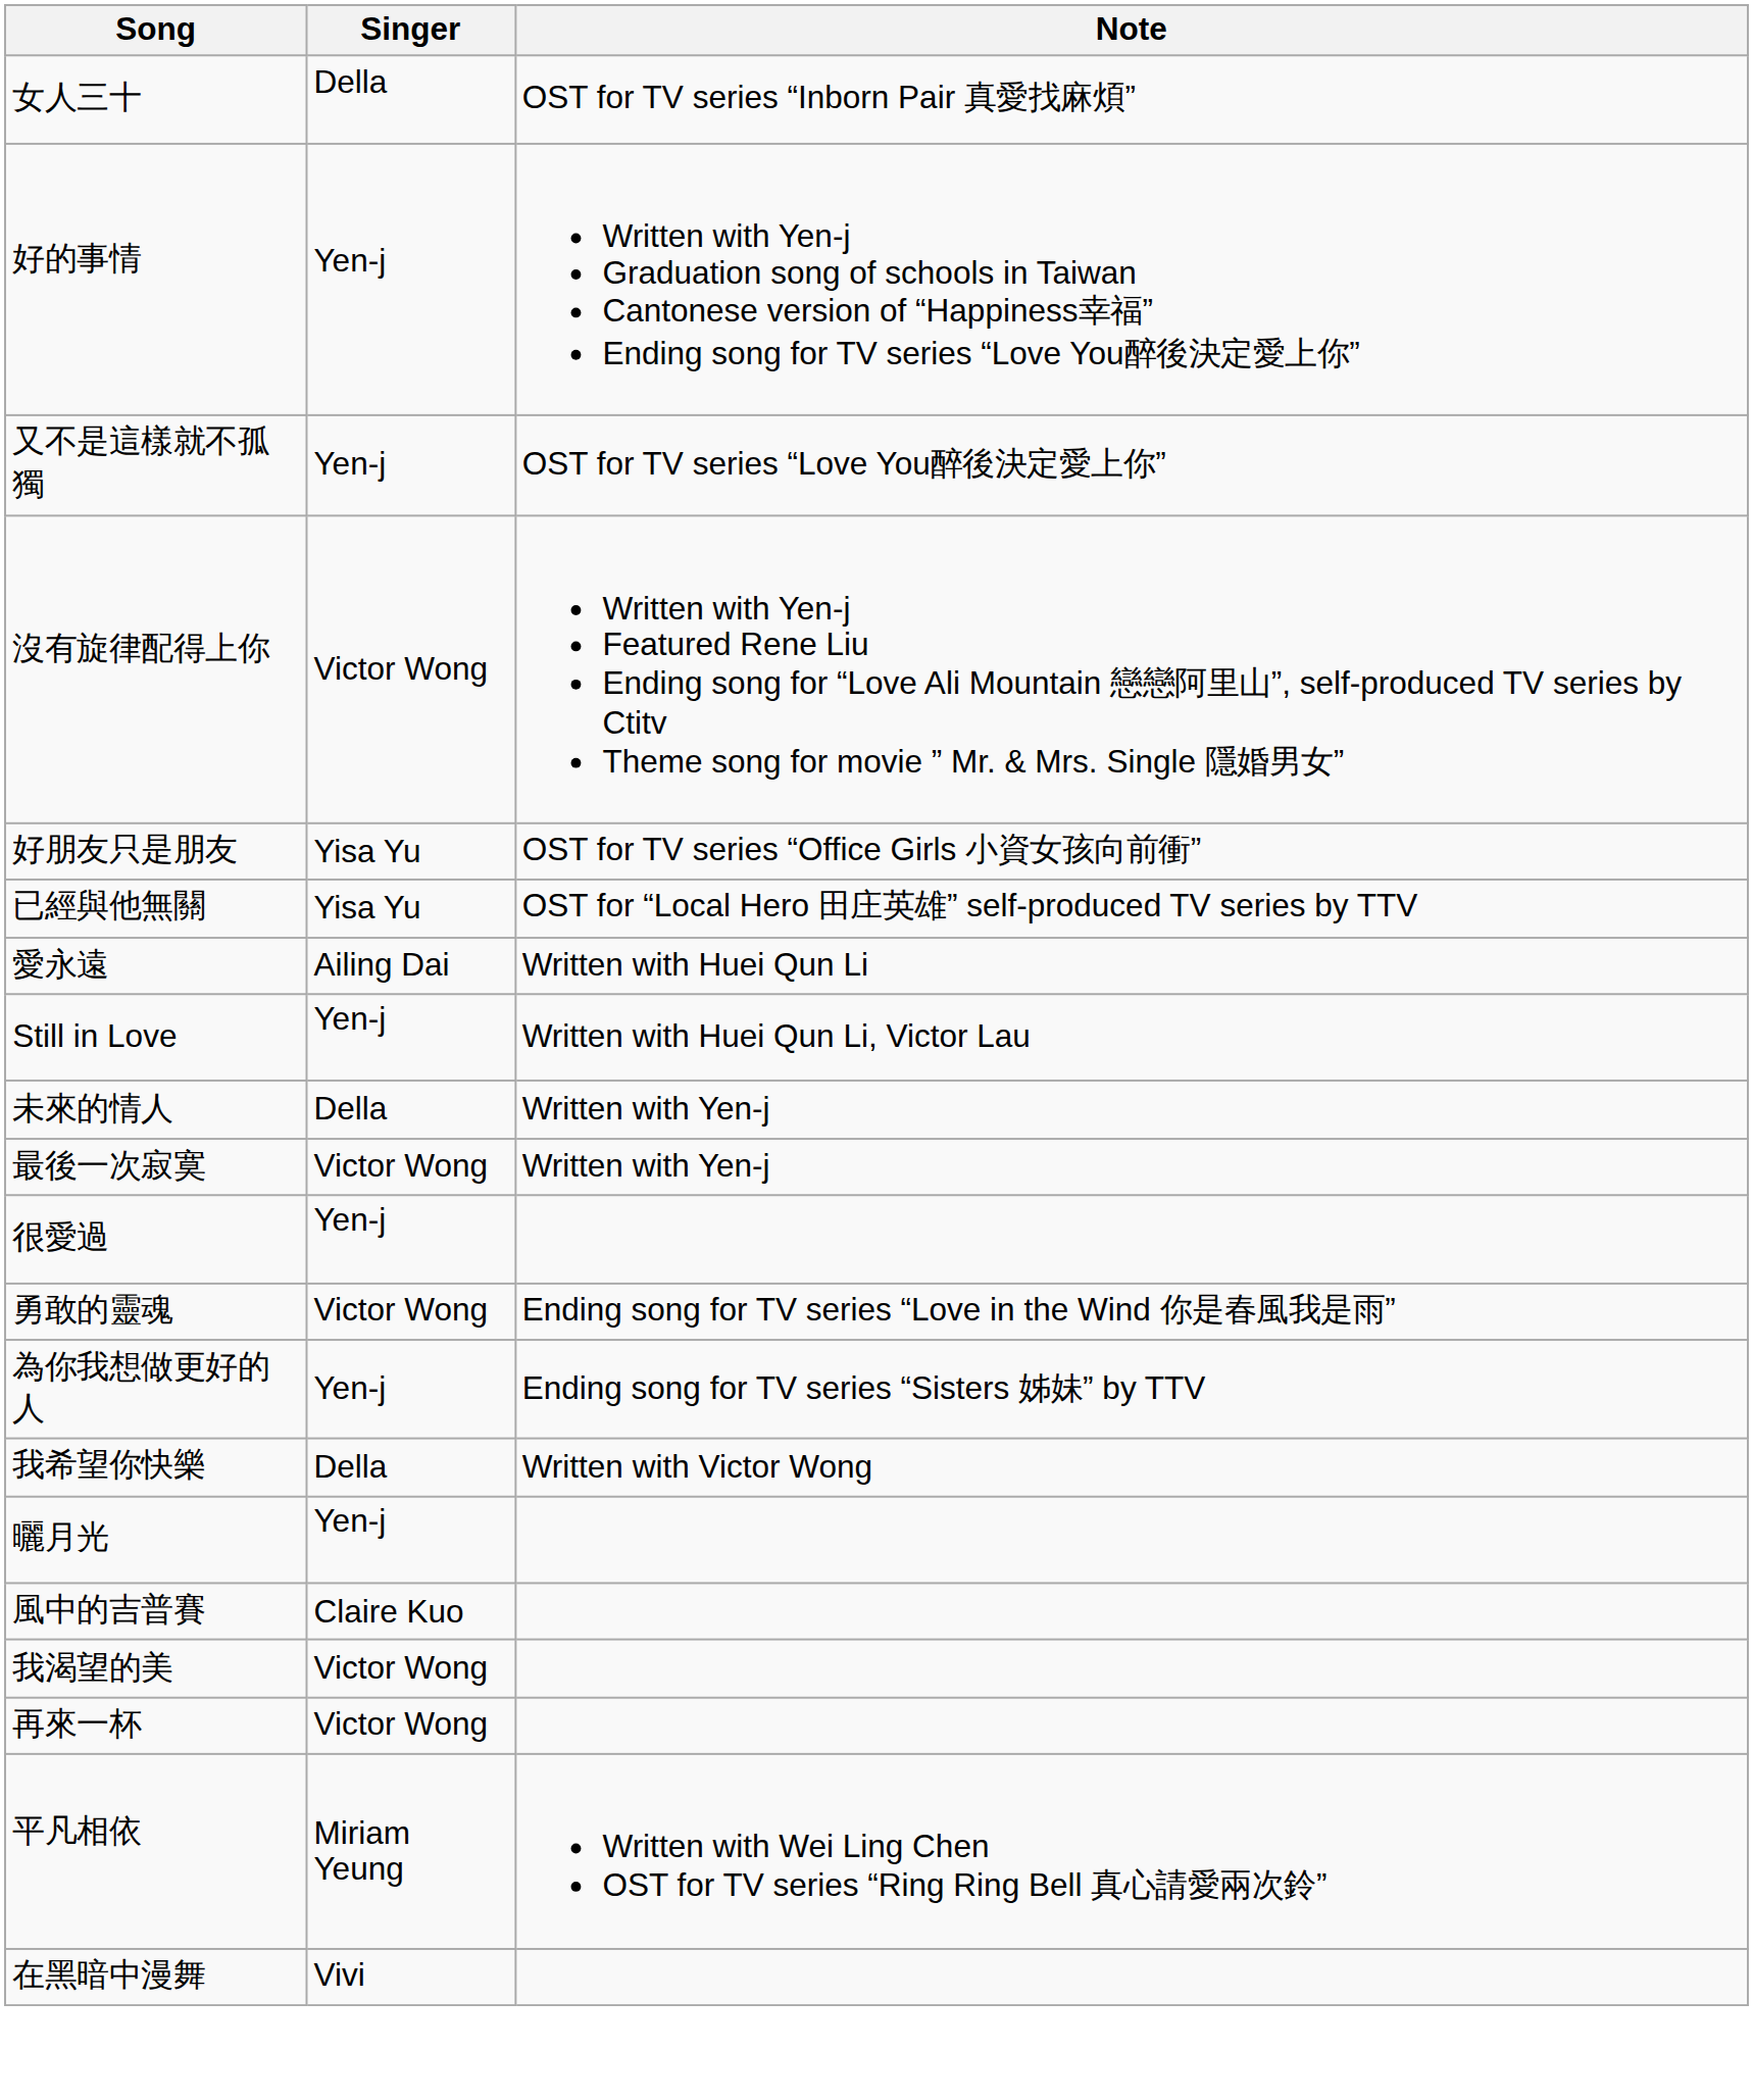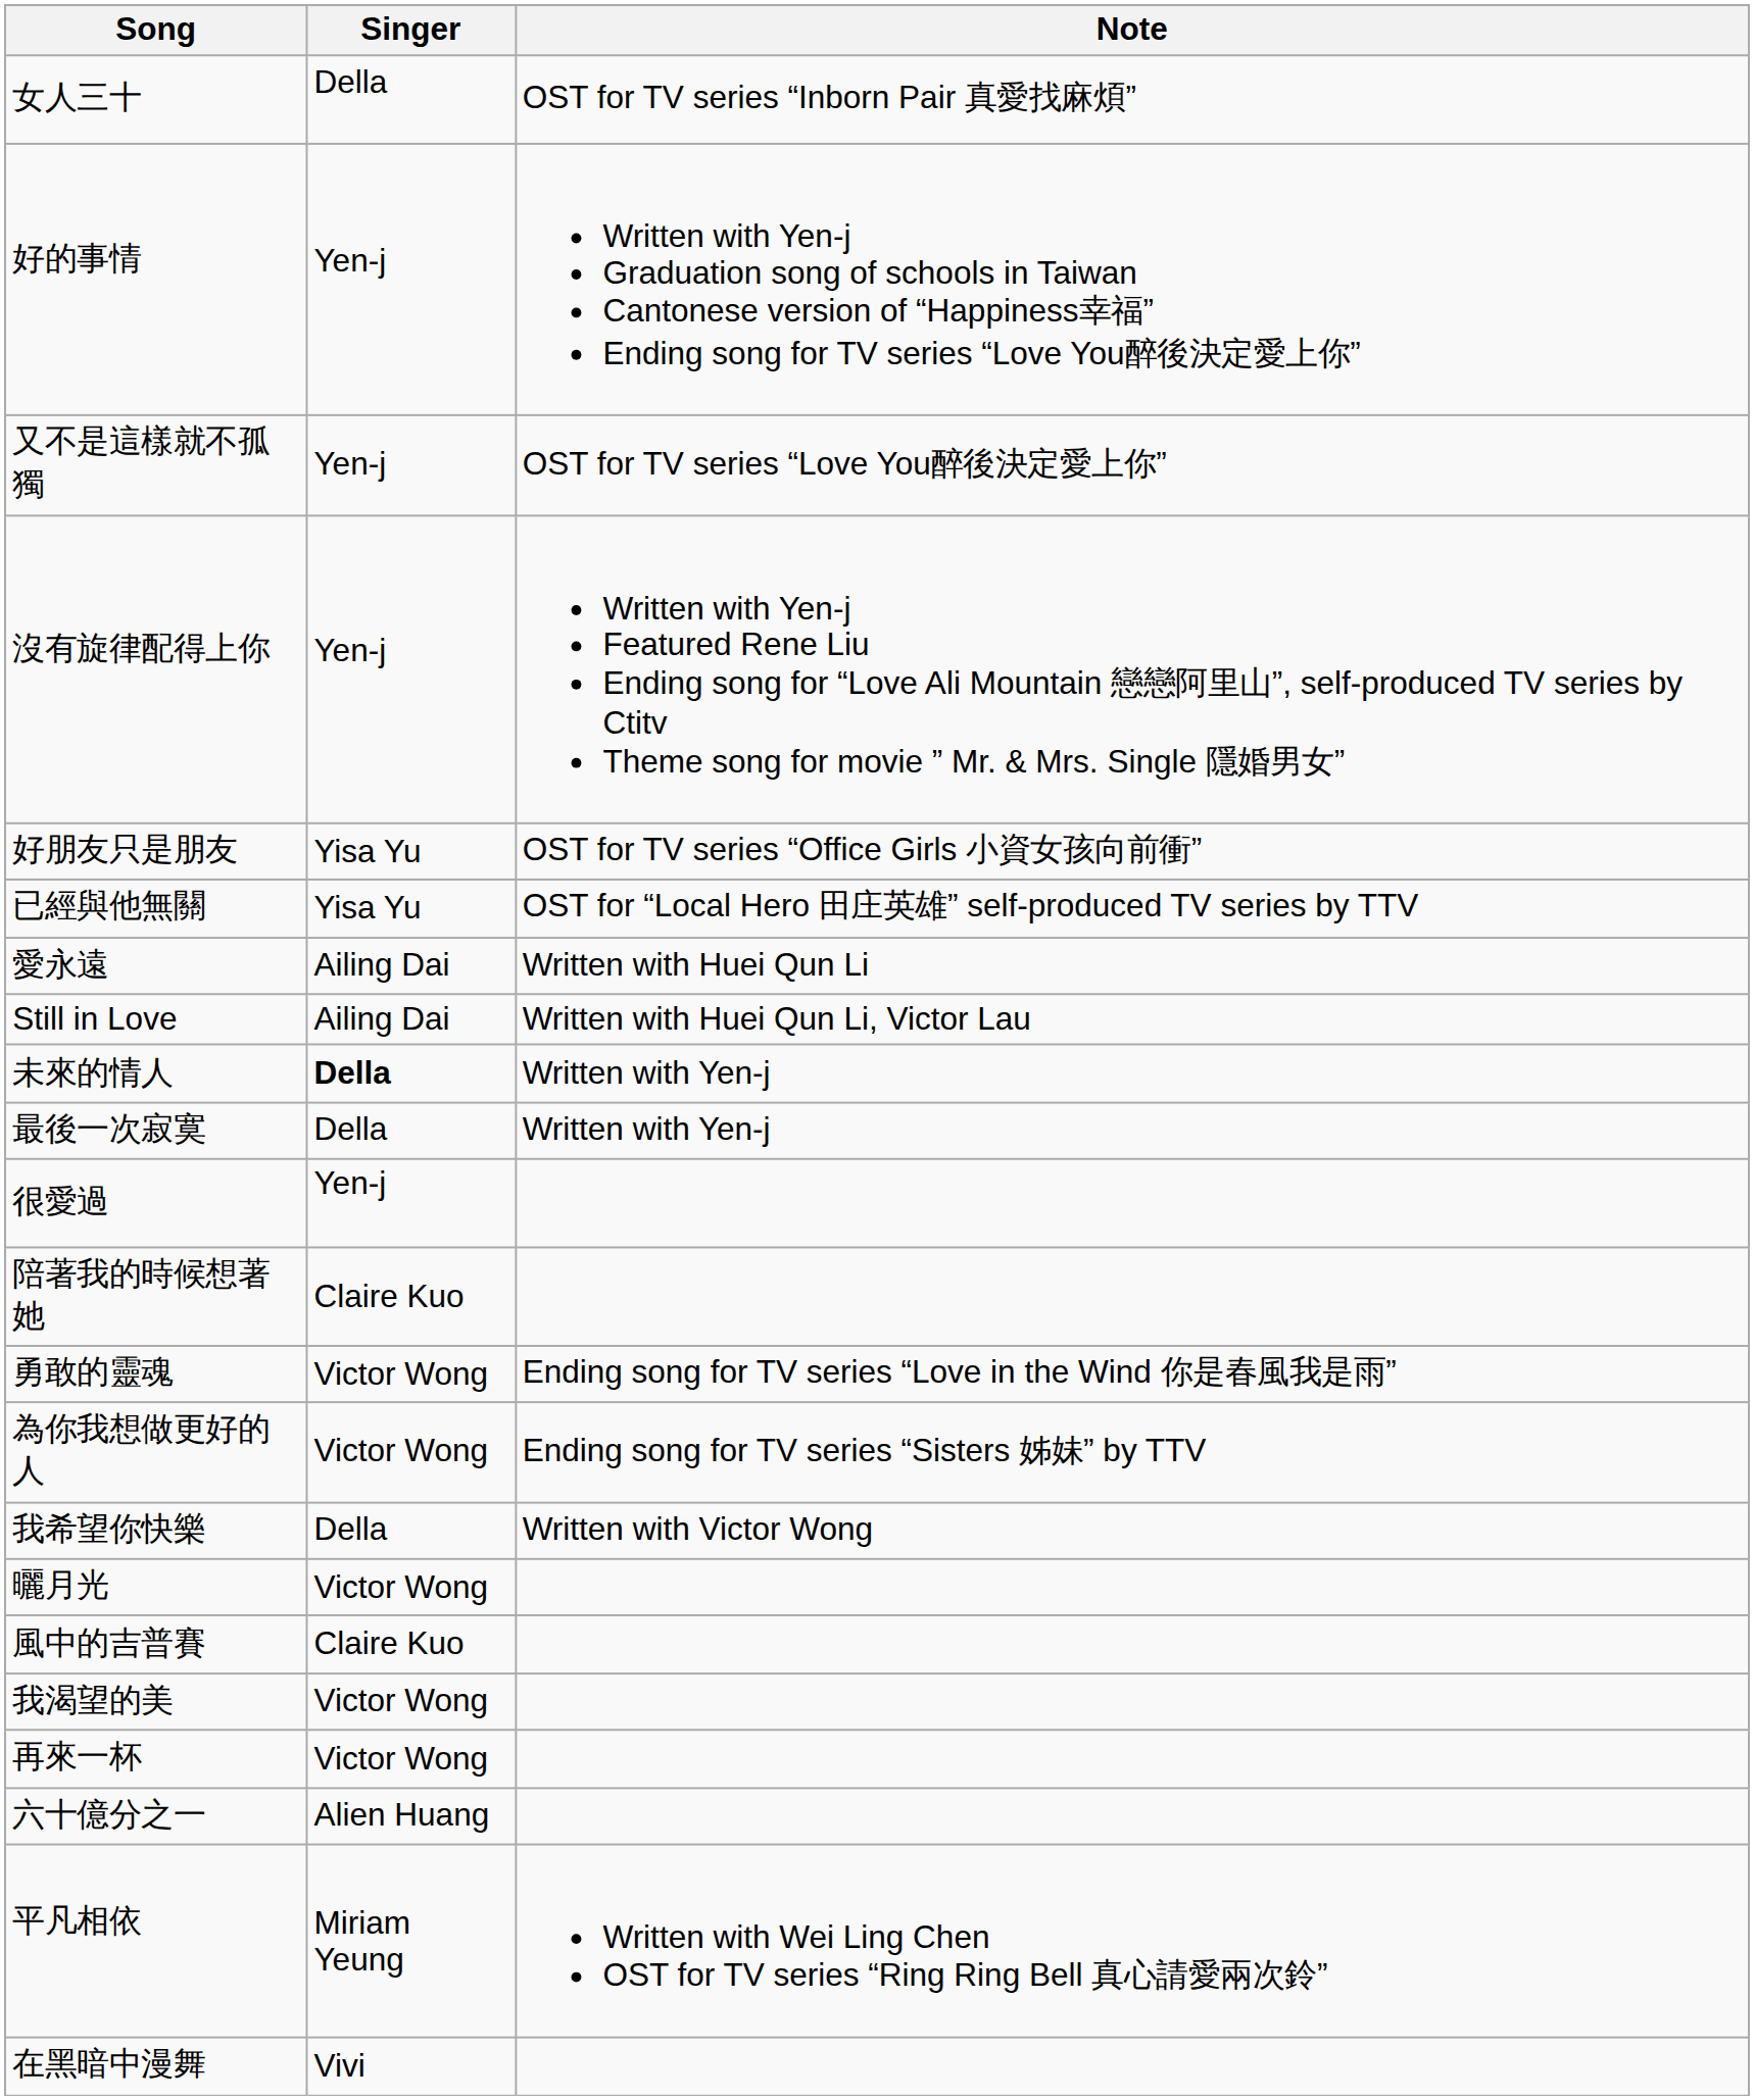沒有旋律配得上你 | Singer: Victor Wong -> Yen-j
Still in Love | Singer: Yen-j -> Ailing Dai
未來的情人 | Singer: normal -> bold
最後一次寂寞 | Singer: Victor Wong -> Della
+ row: 陪著我的時候想著她 | Claire Kuo
為你我想做更好的人 | Singer: Yen-j -> Victor Wong
曬月光 | Singer: Yen-j -> Victor Wong
+ row: 六十億分之一 | Alien Huang
